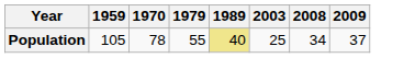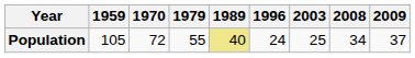+ column: 1996 | 24
Population | 1970: 78 -> 72
